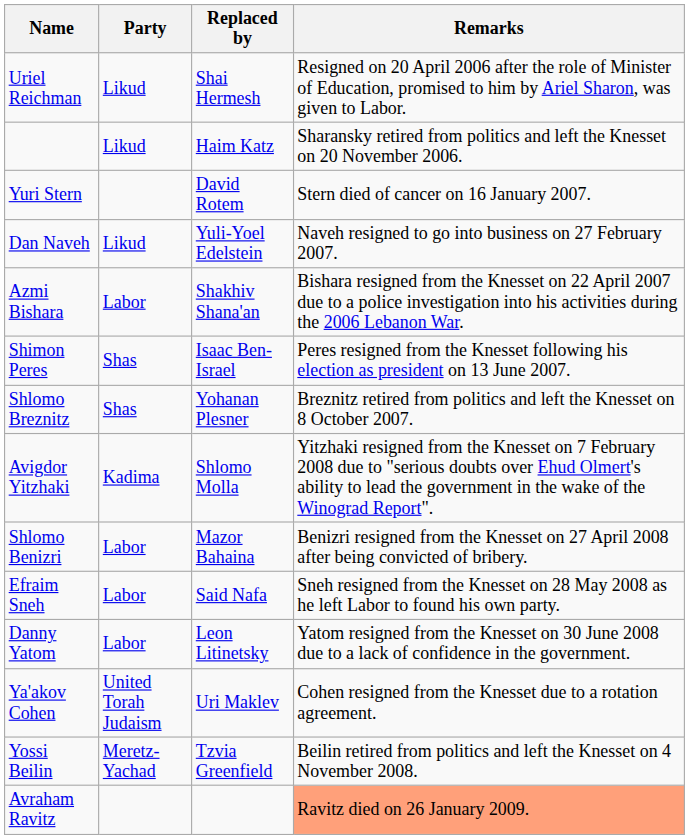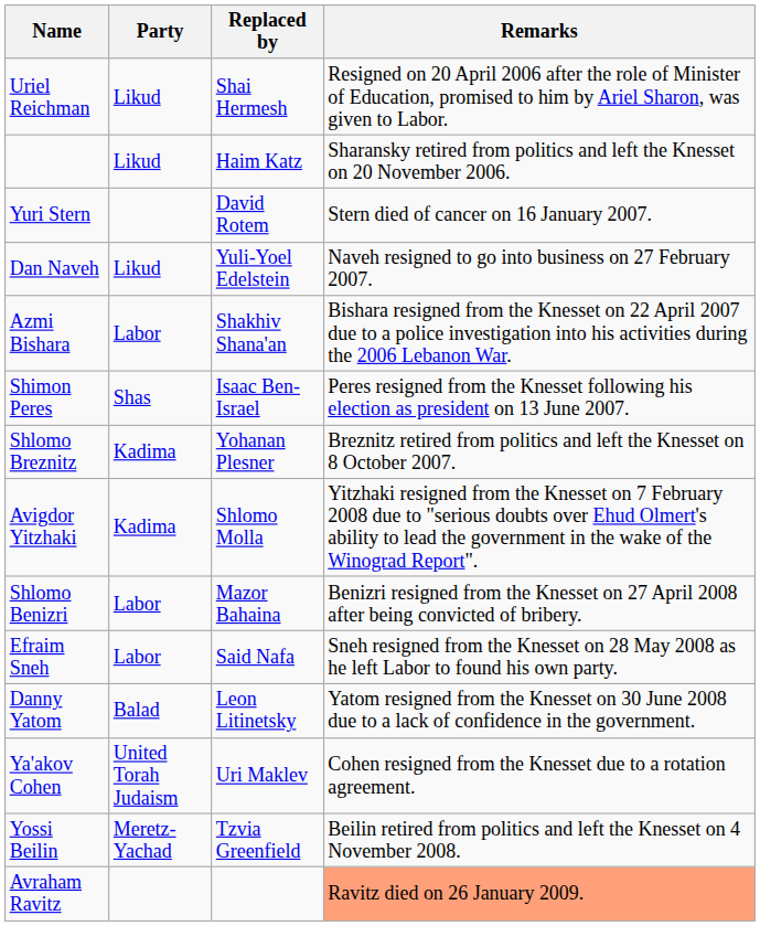Shlomo Breznitz | Party: Shas -> Kadima
Danny Yatom | Party: Labor -> Balad
